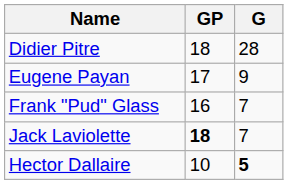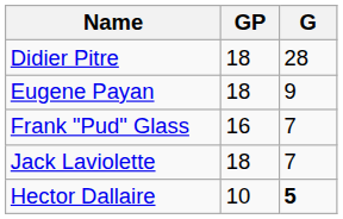Eugene Payan | GP: 17 -> 18
Jack Laviolette | GP: bold -> normal
